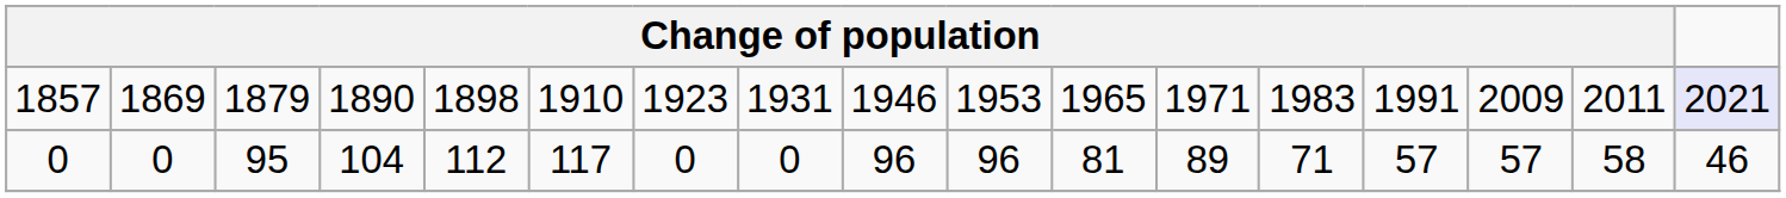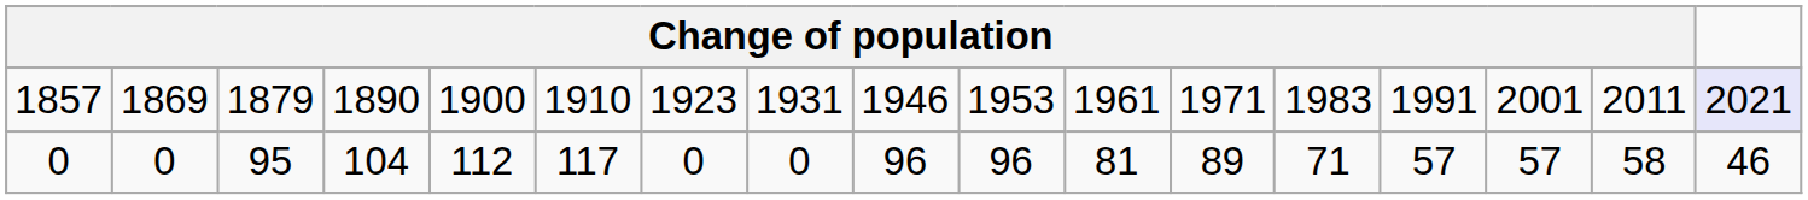1857 | column 5: 1898 -> 1900
1857 | column 11: 1965 -> 1961
1857 | column 15: 2009 -> 2001
